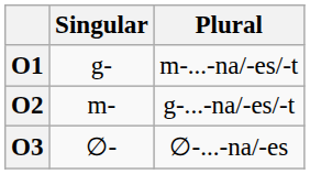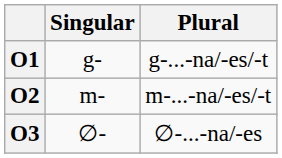O1 | Plural: m-...-na/-es/-t -> g-...-na/-es/-t
O2 | Plural: g-...-na/-es/-t -> m-...-na/-es/-t
